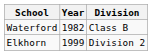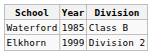Waterford | Year: 1982 -> 1985
